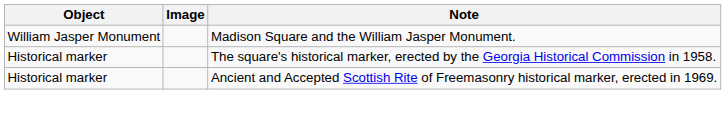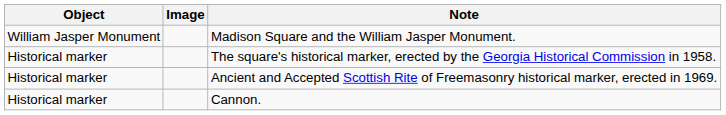+ row: Historical marker | Cannon.
